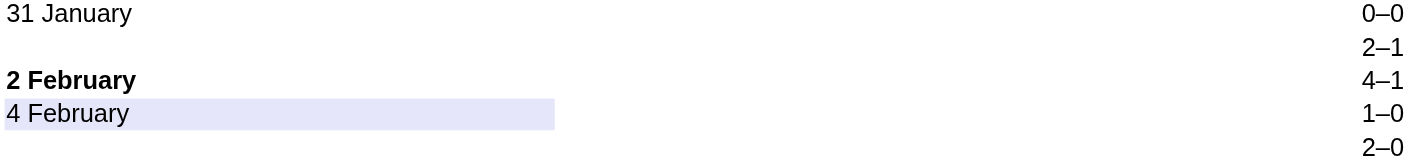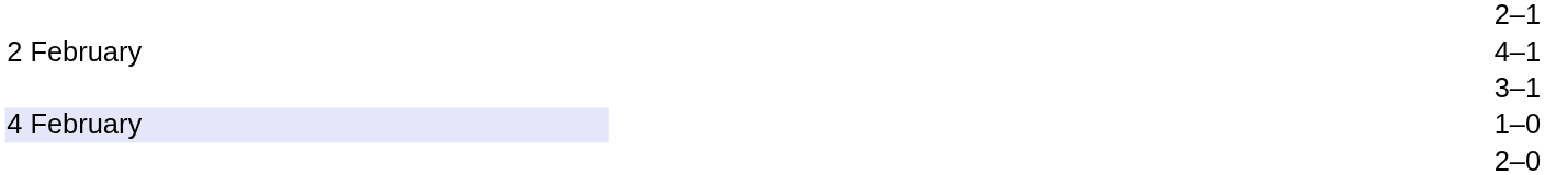- row: 31 January | 0–0
4–1 | column 1: bold -> normal
+ row: 3–1
